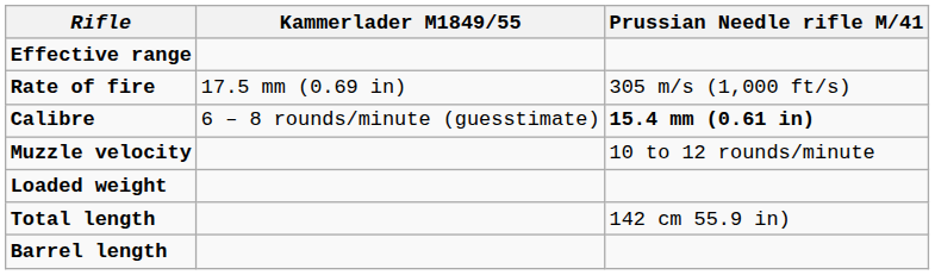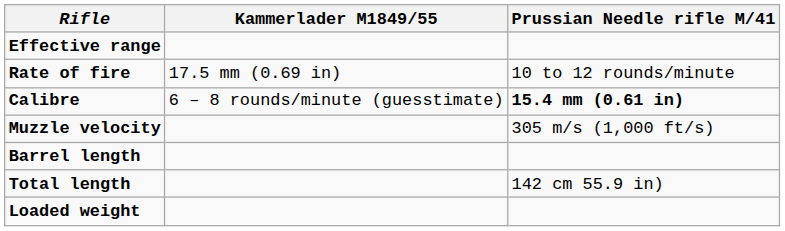Rate of fire | Prussian Needle rifle M/41: 305 m/s (1,000 ft/s) -> 10 to 12 rounds/minute
Muzzle velocity | Prussian Needle rifle M/41: 10 to 12 rounds/minute -> 305 m/s (1,000 ft/s)
rows swapped: Barrel length <-> Loaded weight
